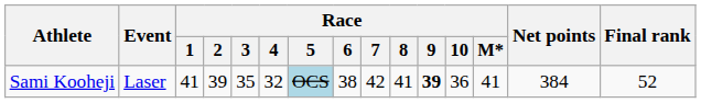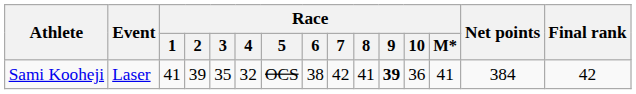Sami Kooheji | Race / 5: lightblue background -> no background
Sami Kooheji | Final rank: 52 -> 42
